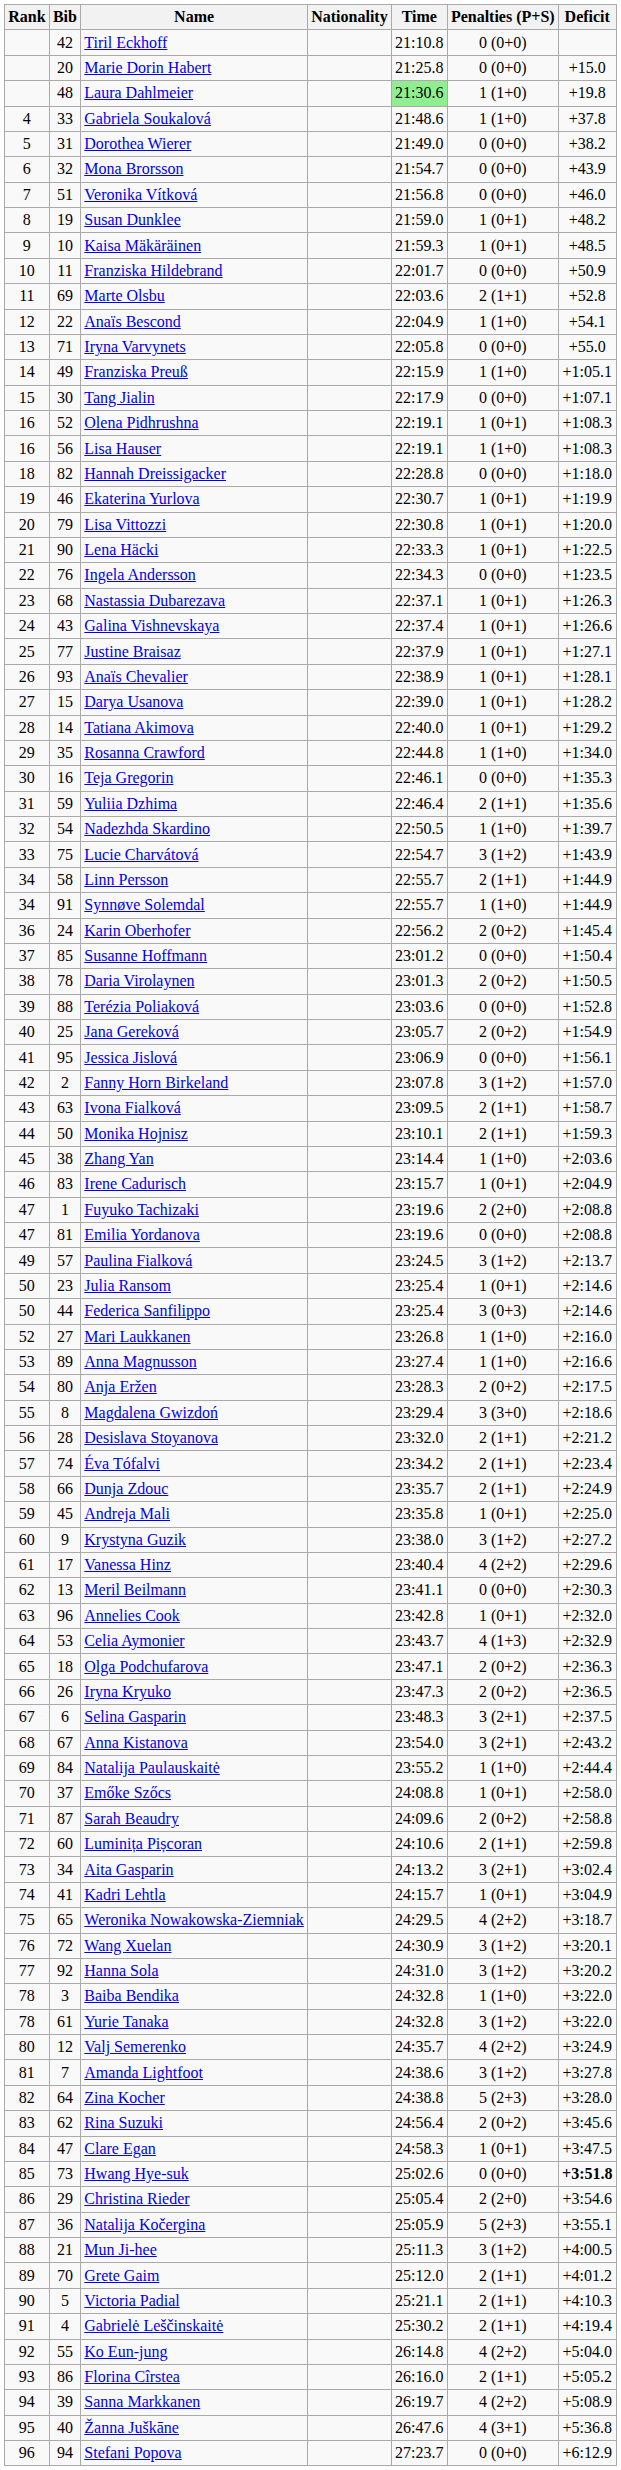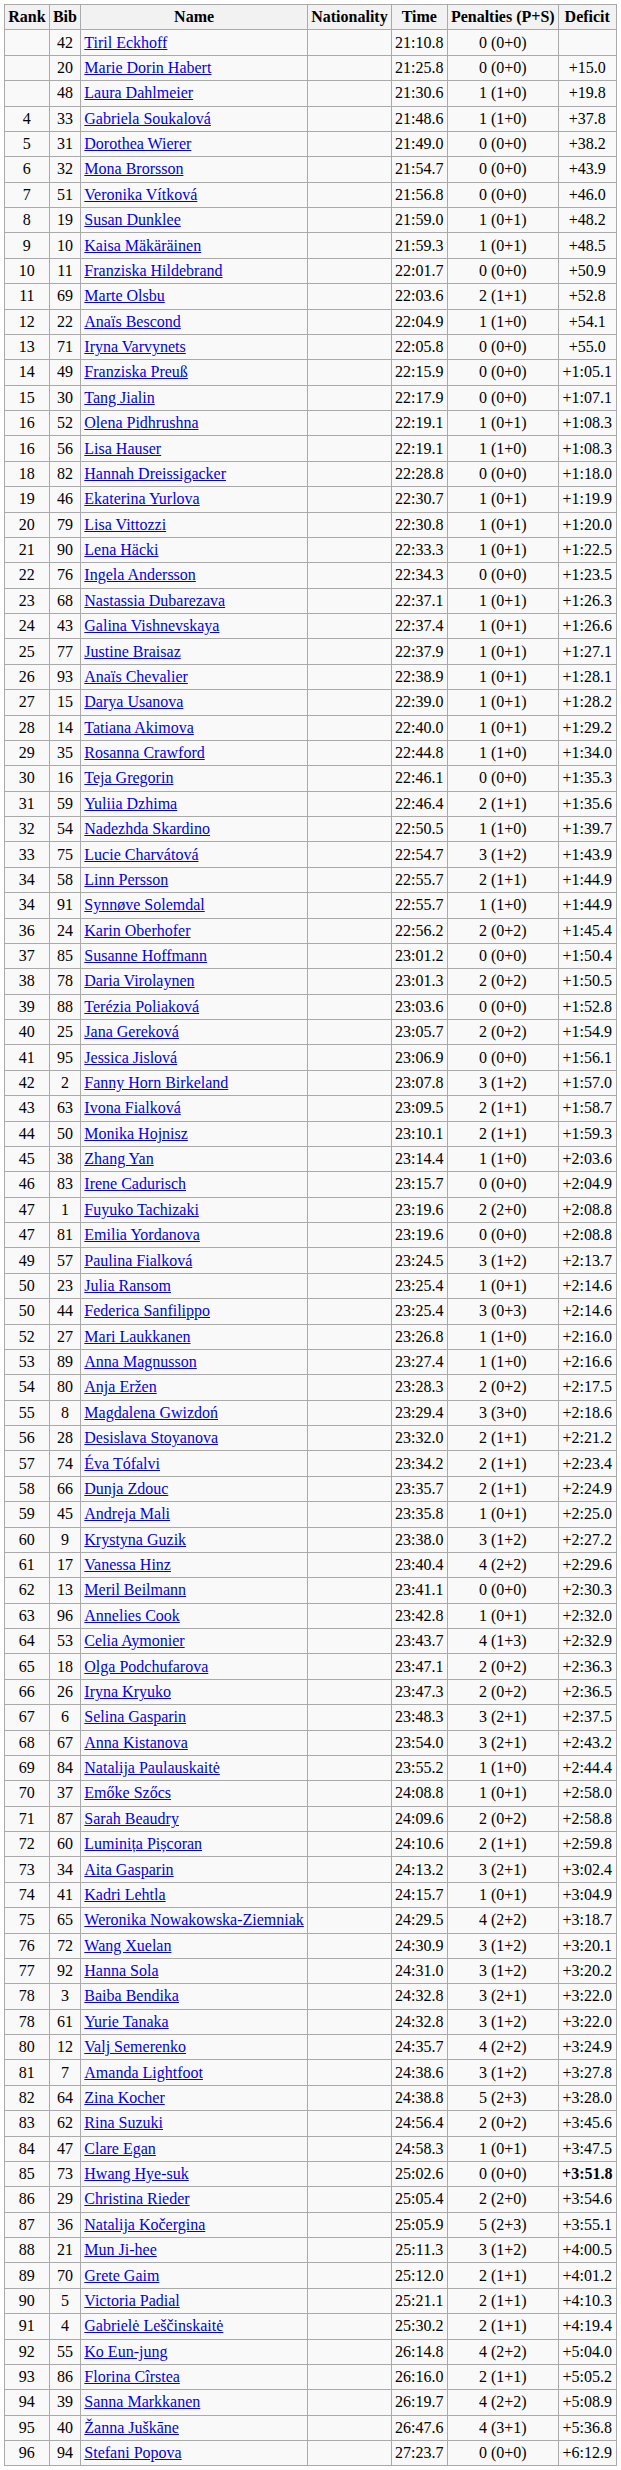Laura Dahlmeier | Time: lightgreen background -> no background
Franziska Preuß | Penalties (P+S): 1 (1+0) -> 0 (0+0)
Irene Cadurisch | Penalties (P+S): 1 (0+1) -> 0 (0+0)
Baiba Bendika | Penalties (P+S): 1 (1+0) -> 3 (2+1)
